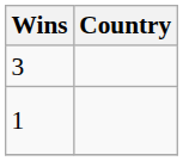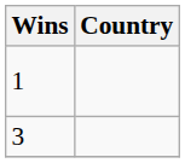rows swapped: 3 <-> 1
